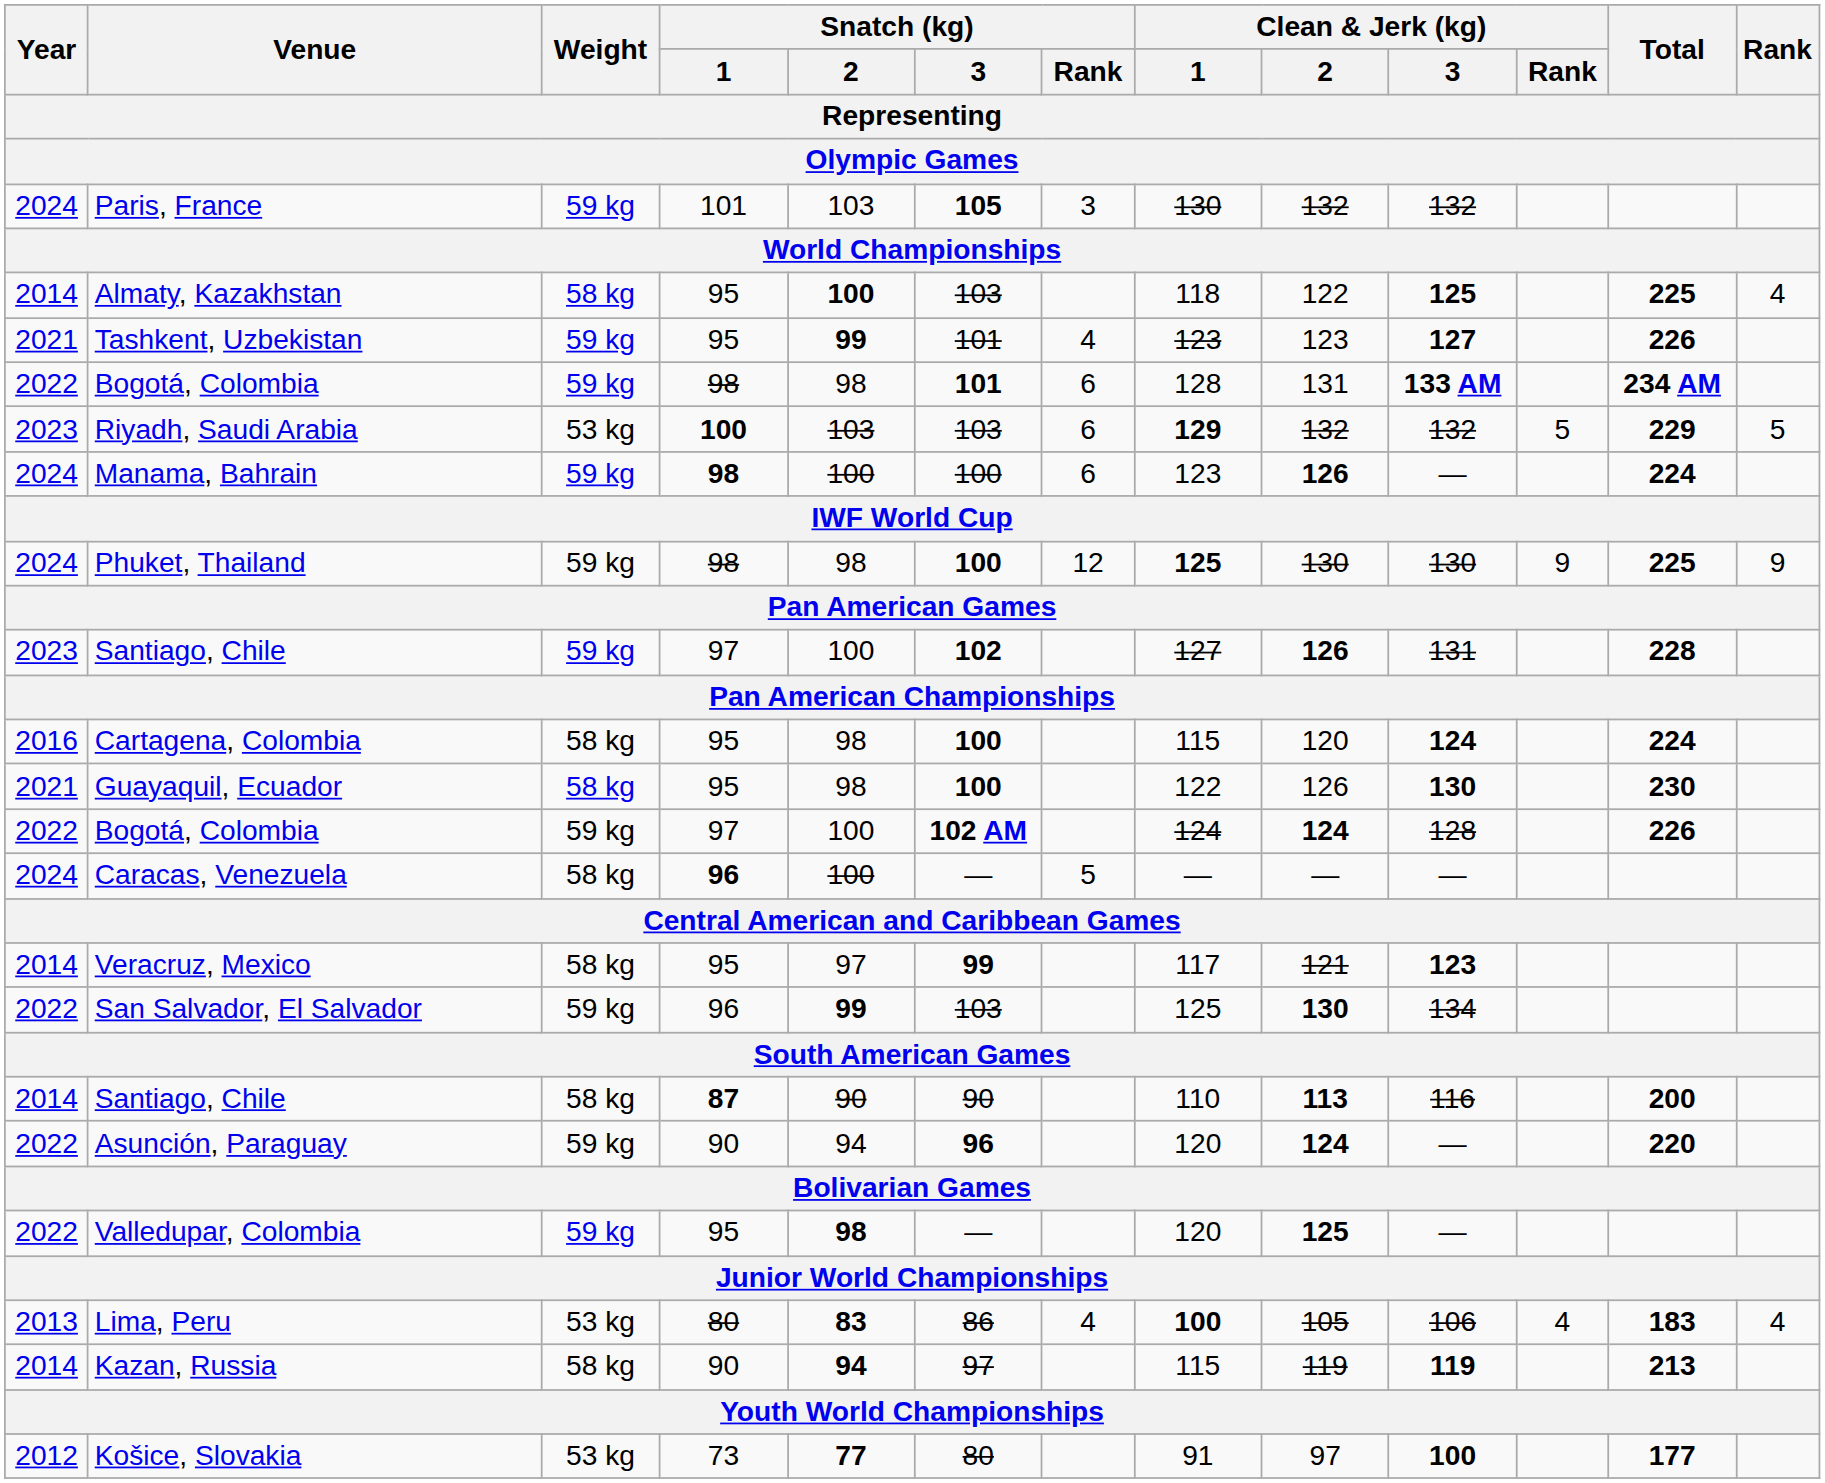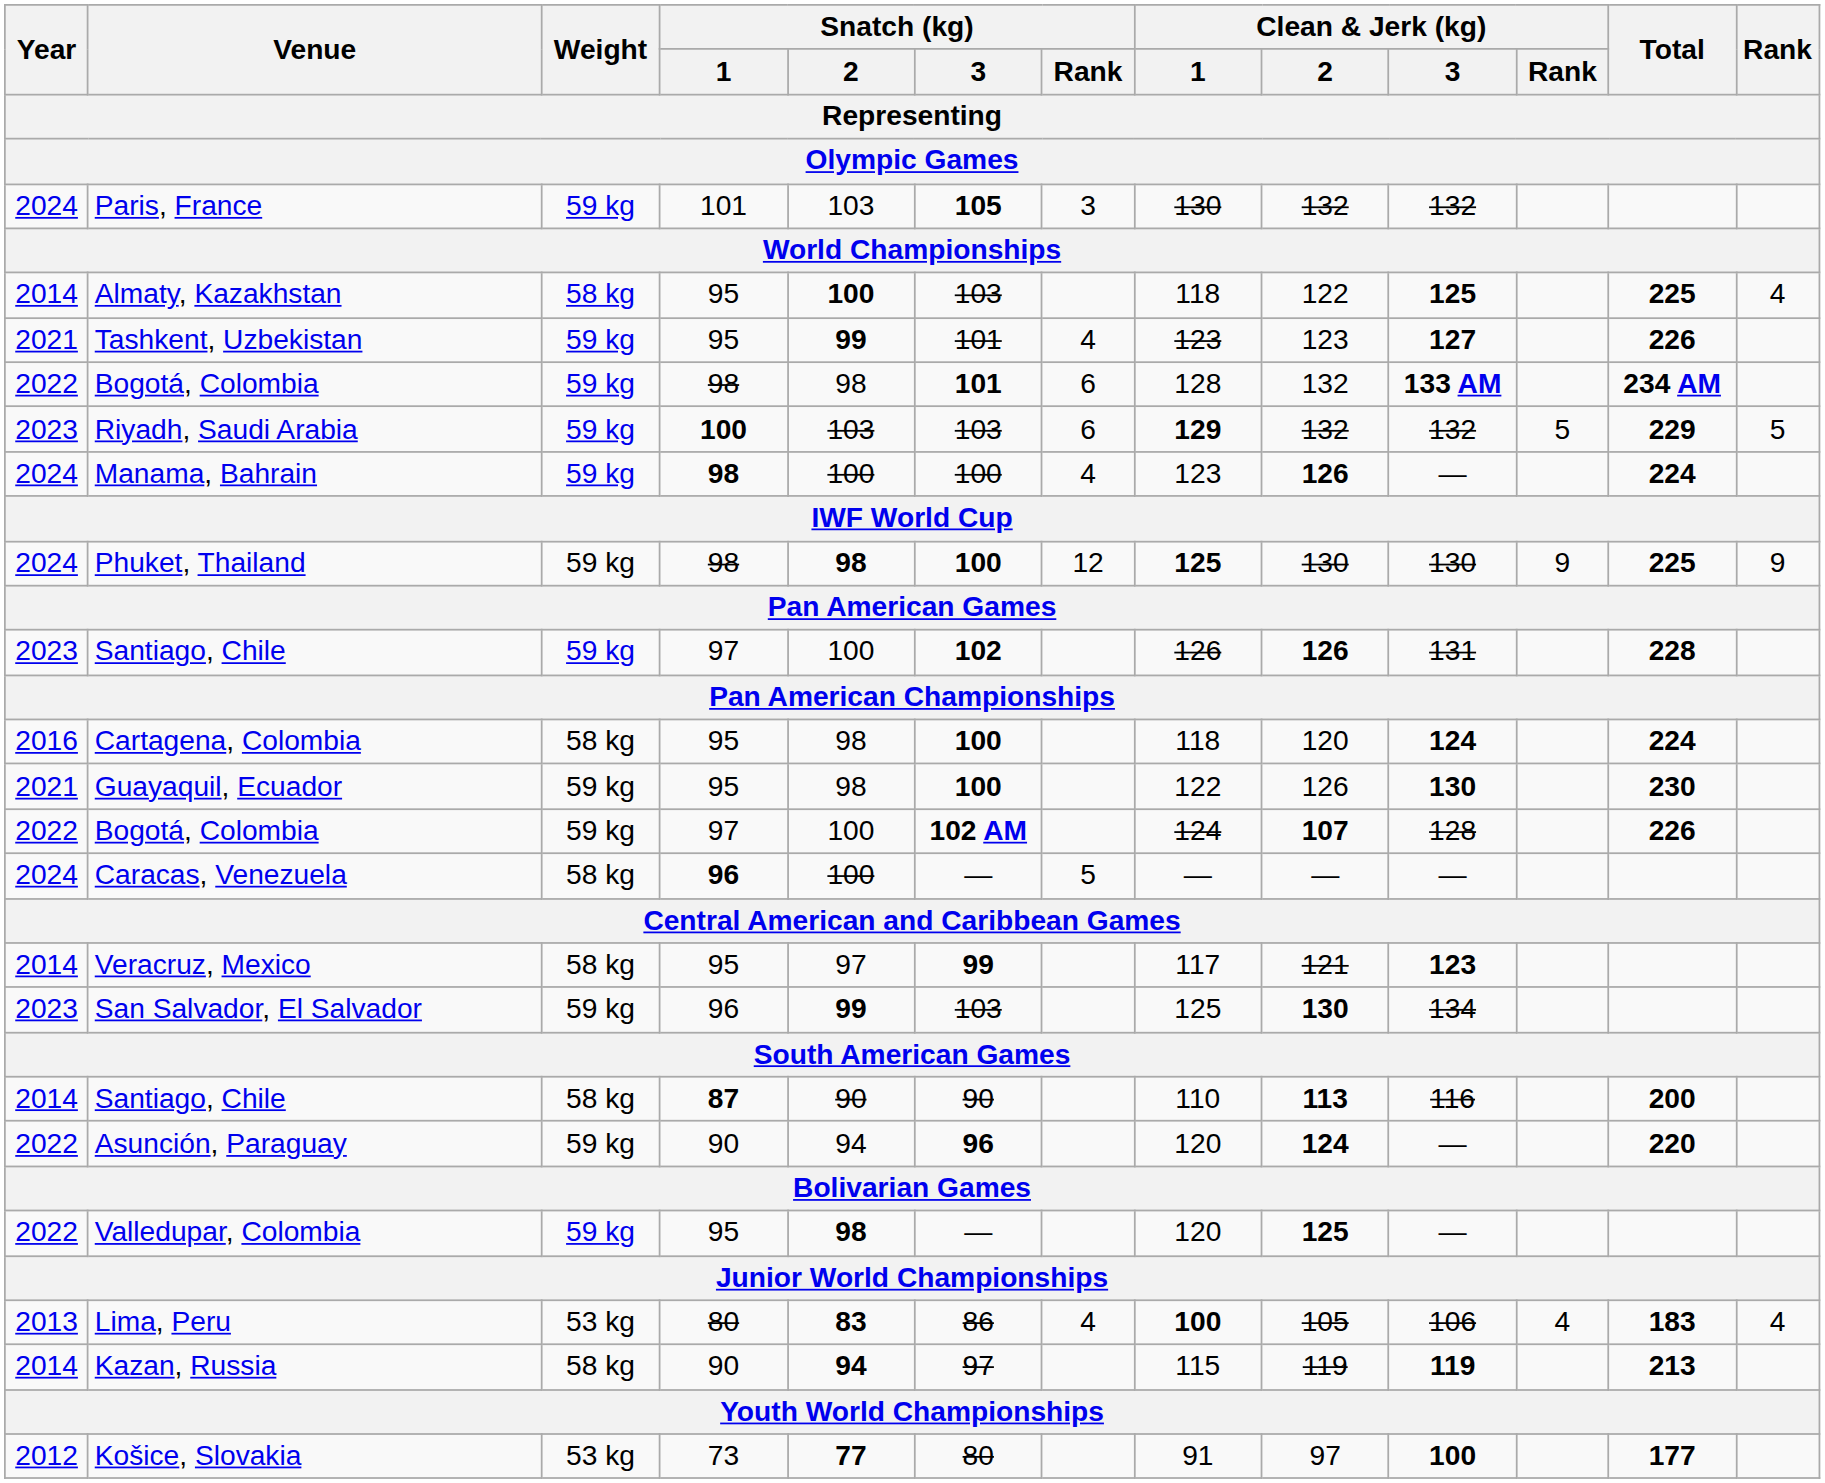Bogotá, Colombia / 98 | Clean & Jerk (kg) / 2: 131 -> 132
Riyadh, Saudi Arabia | Weight: 53 kg -> 59 kg
Manama, Bahrain | Snatch (kg) / Rank: 6 -> 4
Phuket, Thailand | Snatch (kg) / 2: normal -> bold
Santiago, Chile / 97 | Clean & Jerk (kg) / 1: 127 -> 126
Cartagena, Colombia | Clean & Jerk (kg) / 1: 115 -> 118
Guayaquil, Ecuador | Weight: 58 kg -> 59 kg
Bogotá, Colombia / 97 | Clean & Jerk (kg) / 2: 124 -> 107
San Salvador, El Salvador | Year: 2022 -> 2023
